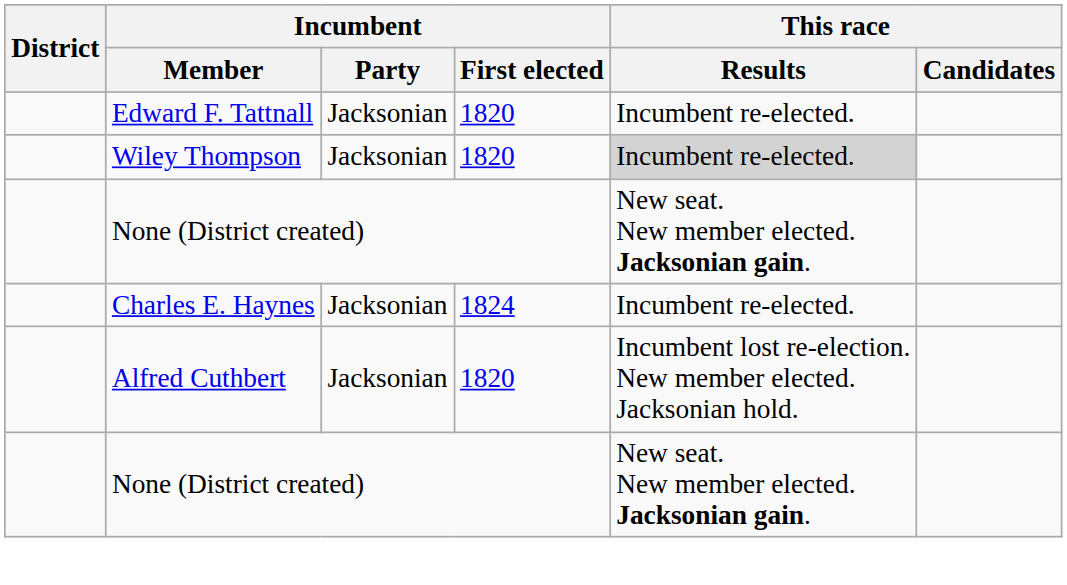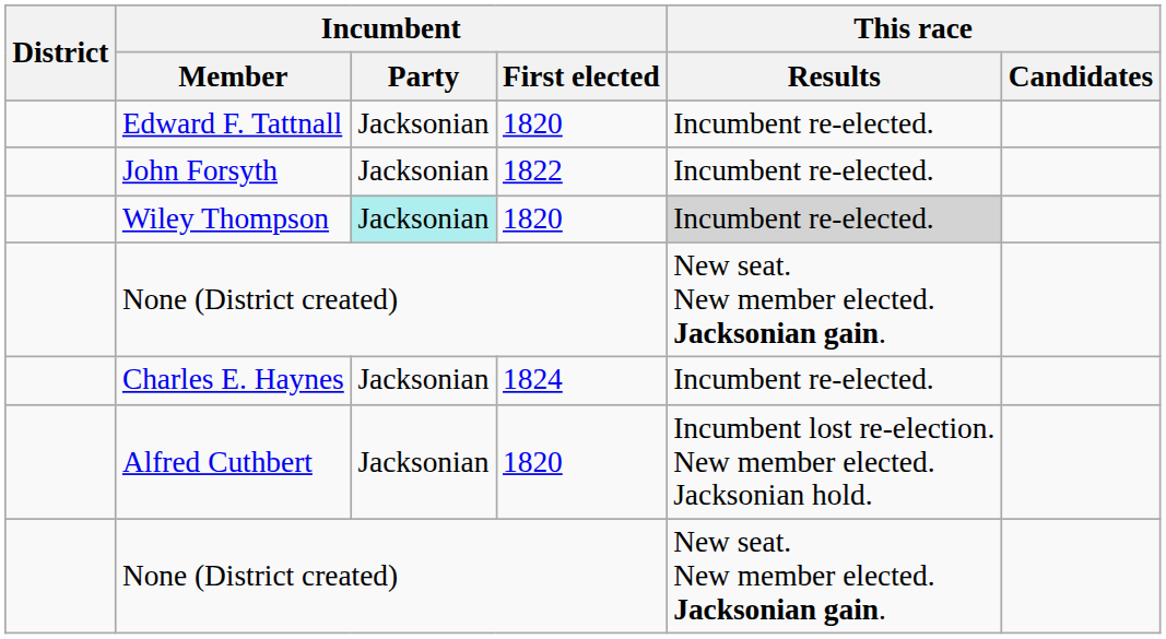+ row: John Forsyth | Jacksonian | 1822 | Incumbent re-elected.
Wiley Thompson | Incumbent / Party: no background -> paleturquoise background
